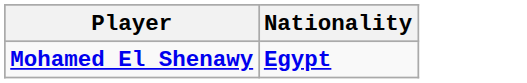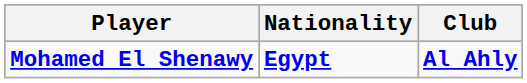+ column: Club | Al Ahly
